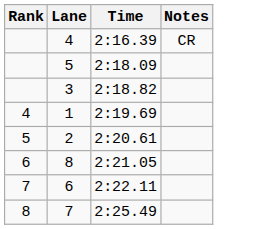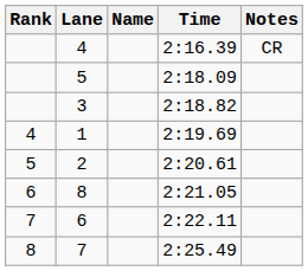+ column: Name
